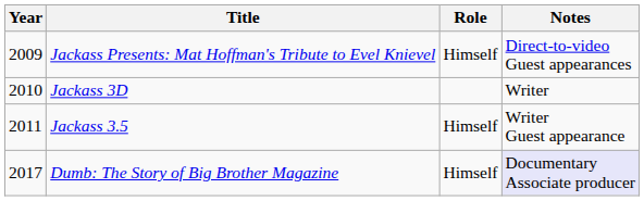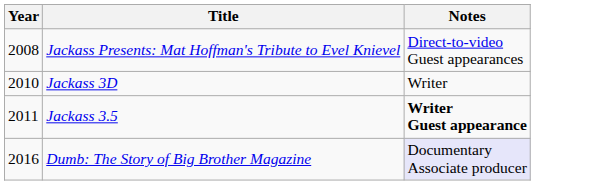- column: Role | Himself | Himself | Himself
Jackass Presents: Mat Hoffman's Tribute to Evel Knievel | Year: 2009 -> 2008
Jackass 3.5 | Notes: normal -> bold
Dumb: The Story of Big Brother Magazine | Year: 2017 -> 2016
